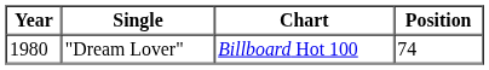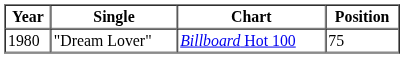"Dream Lover" | Position: 74 -> 75
